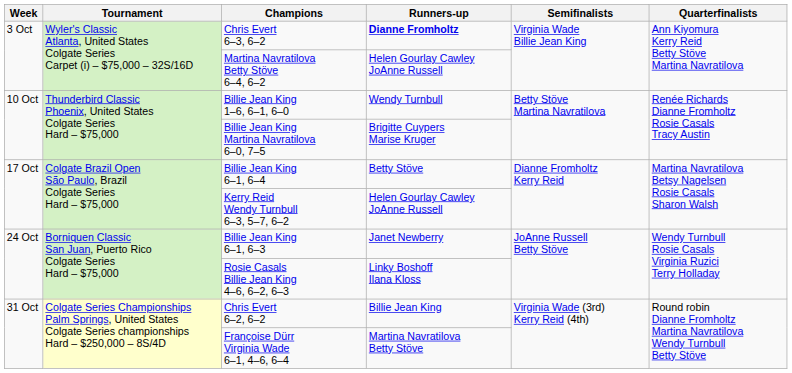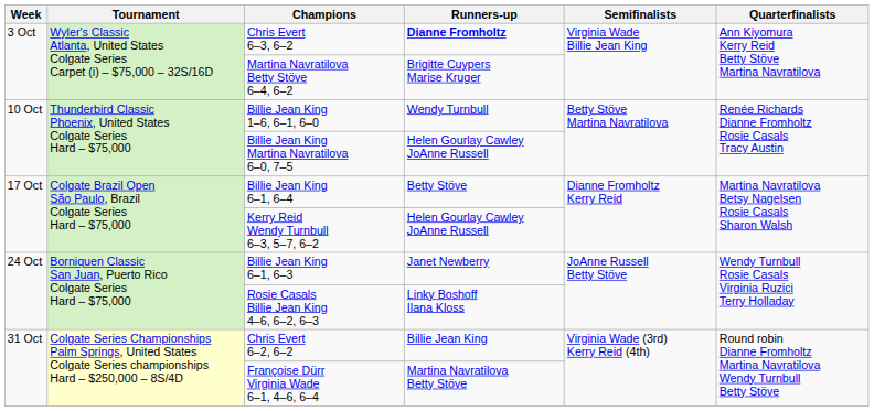Martina Navratilova Betty Stöve 6–4, 6–2 | Runners-up: Helen Gourlay Cawley JoAnne Russell -> Brigitte Cuypers Marise Kruger
Billie Jean King Martina Navratilova 6–0, 7–5 | Runners-up: Brigitte Cuypers Marise Kruger -> Helen Gourlay Cawley JoAnne Russell
